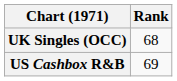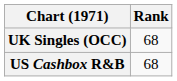US Cashbox R&B | Rank: 69 -> 68
